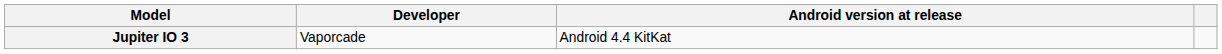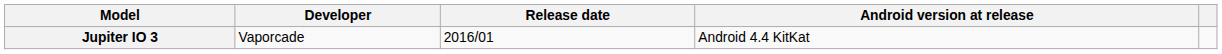+ column: Release date | 2016/01
